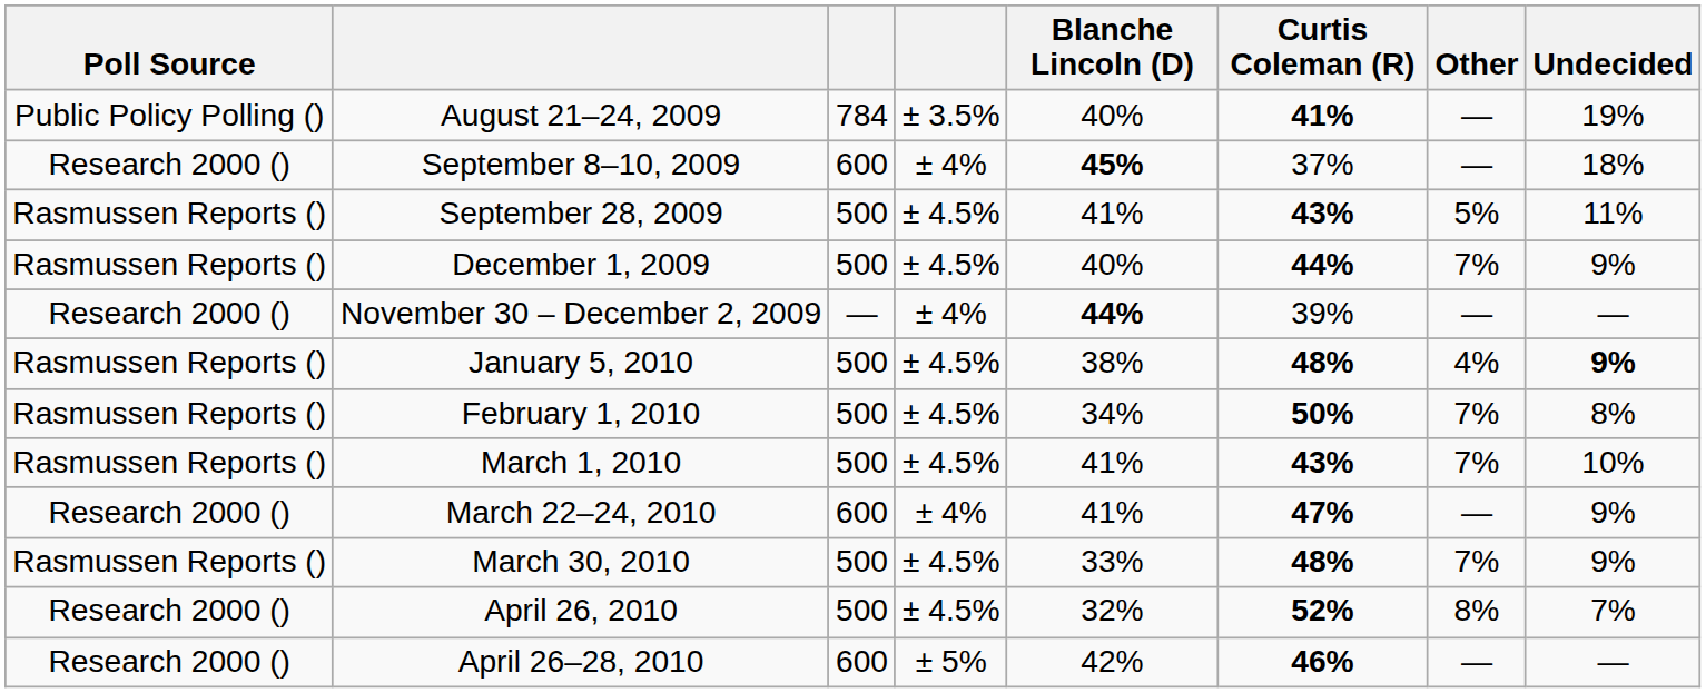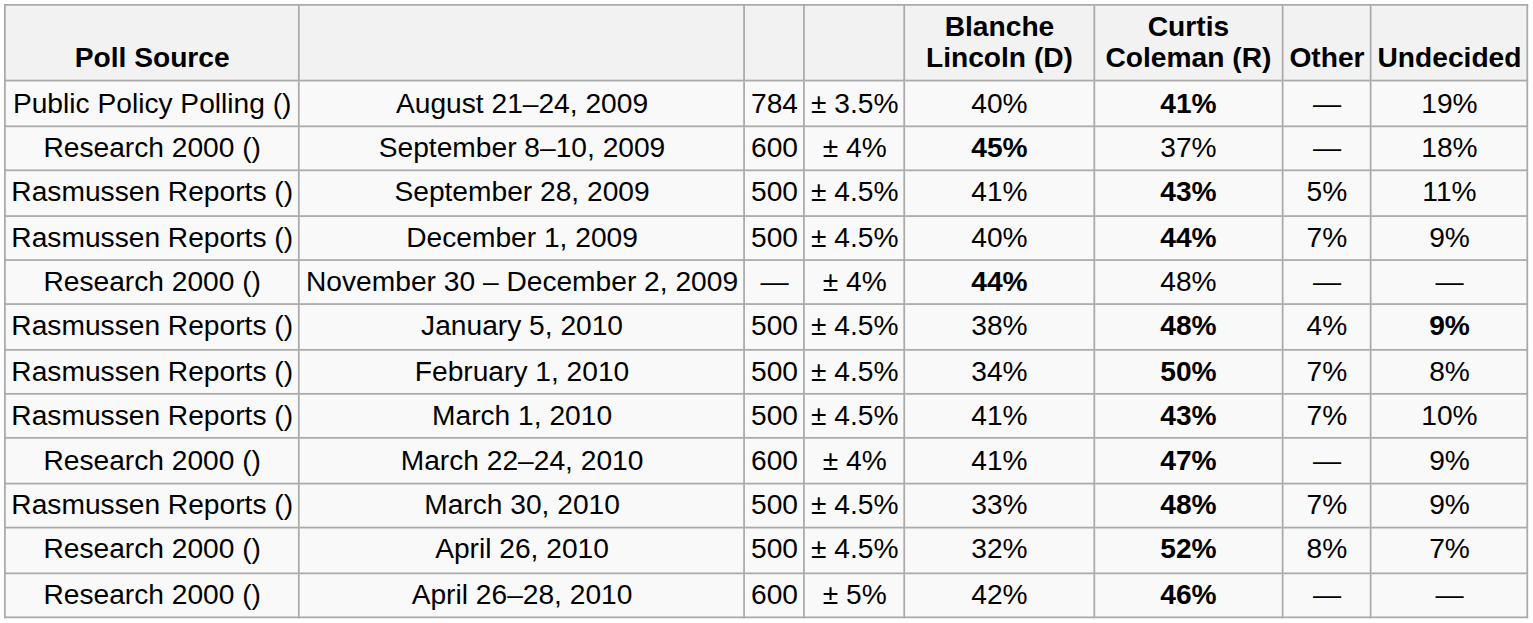November 30 – December 2, 2009 | Curtis Coleman (R): 39% -> 48%
